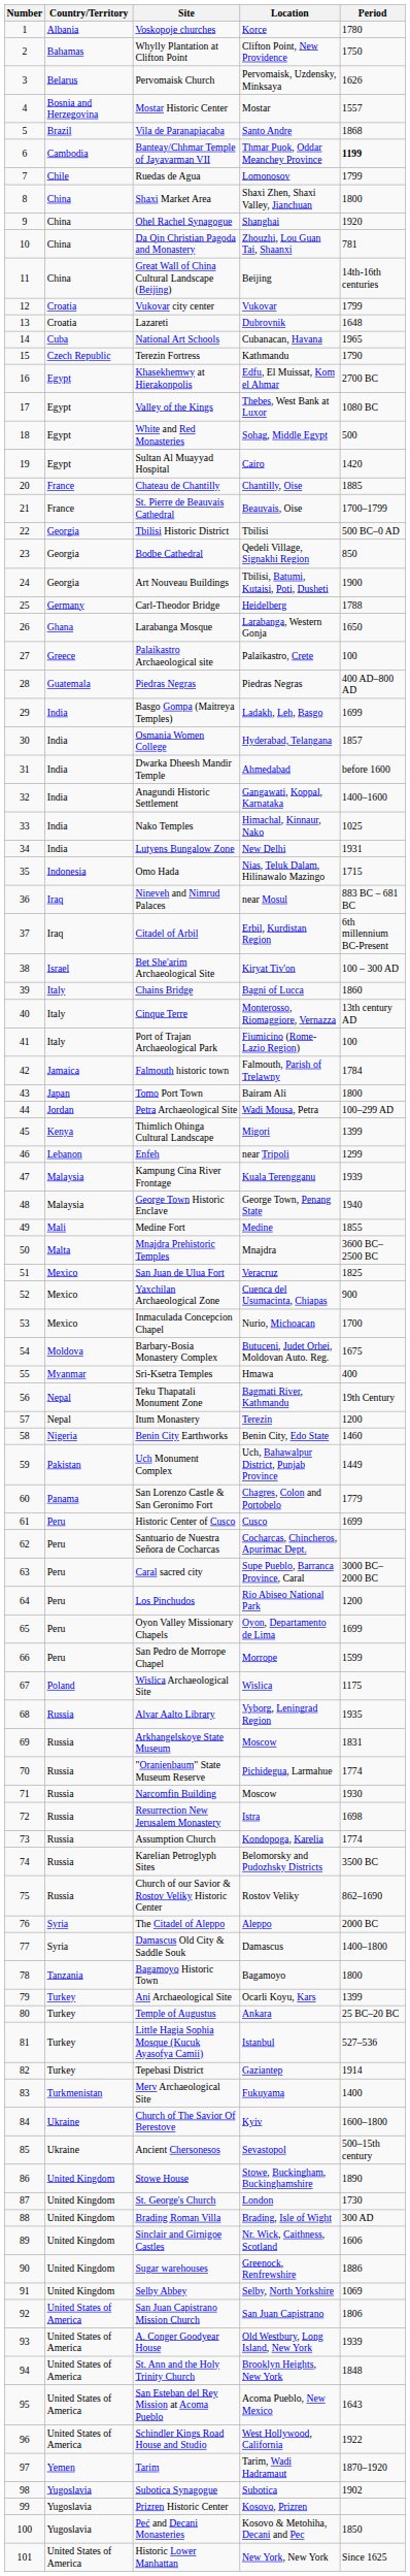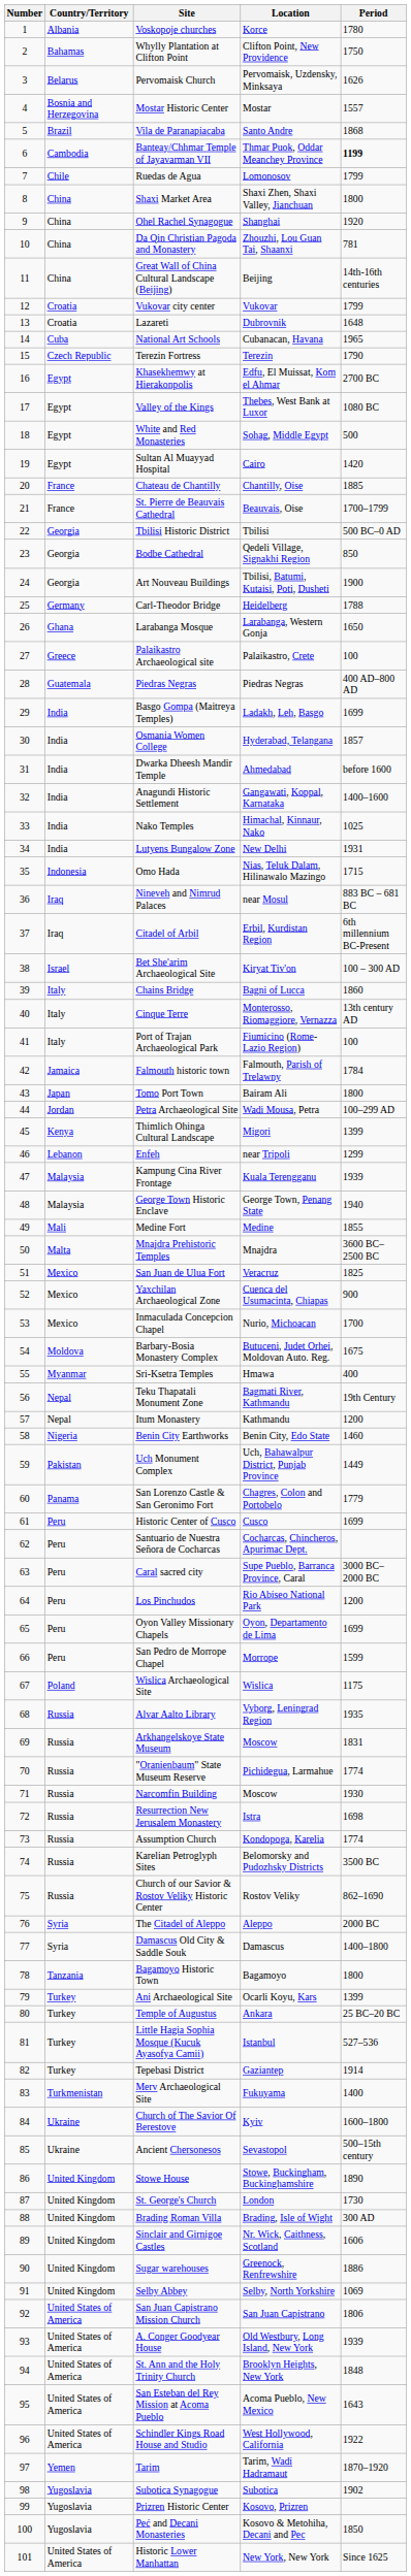Terezin Fortress | Location: Kathmandu -> Terezin
Itum Monastery | Location: Terezin -> Kathmandu
